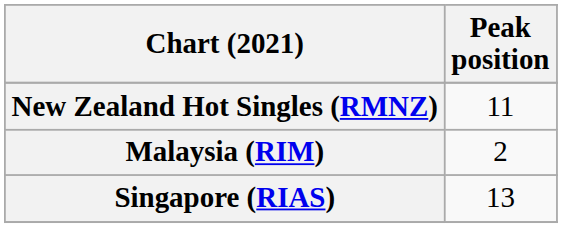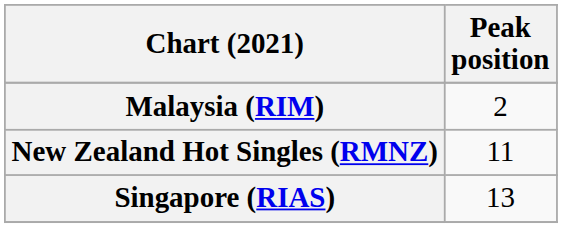rows swapped: Malaysia (RIM) <-> New Zealand Hot Singles (RMNZ)
